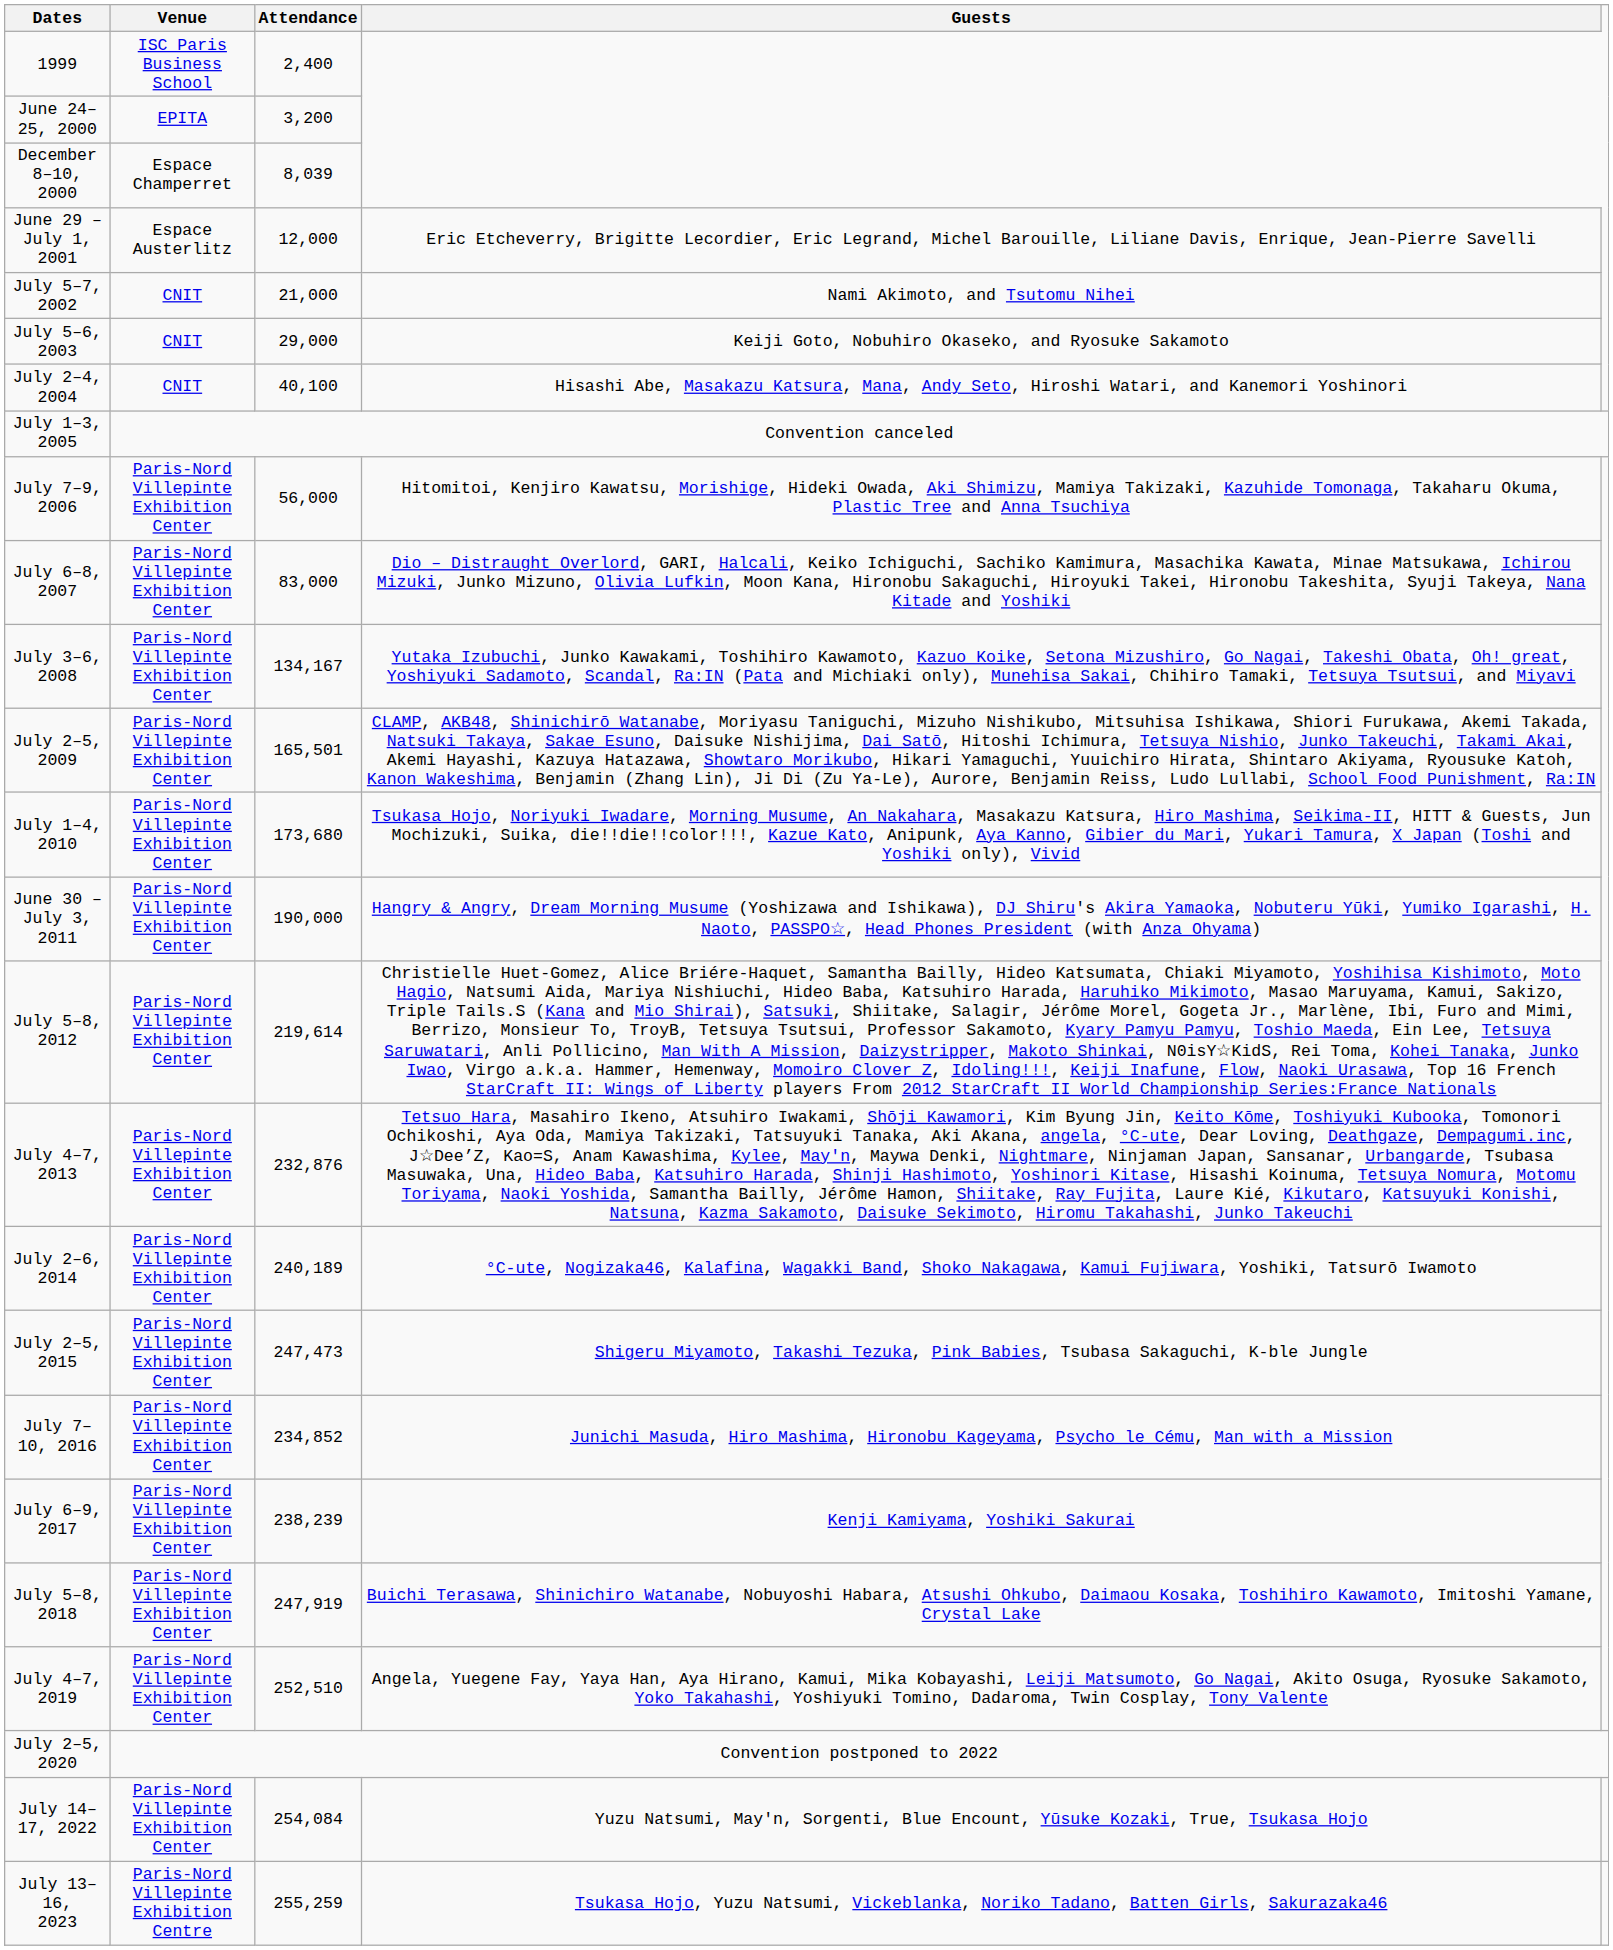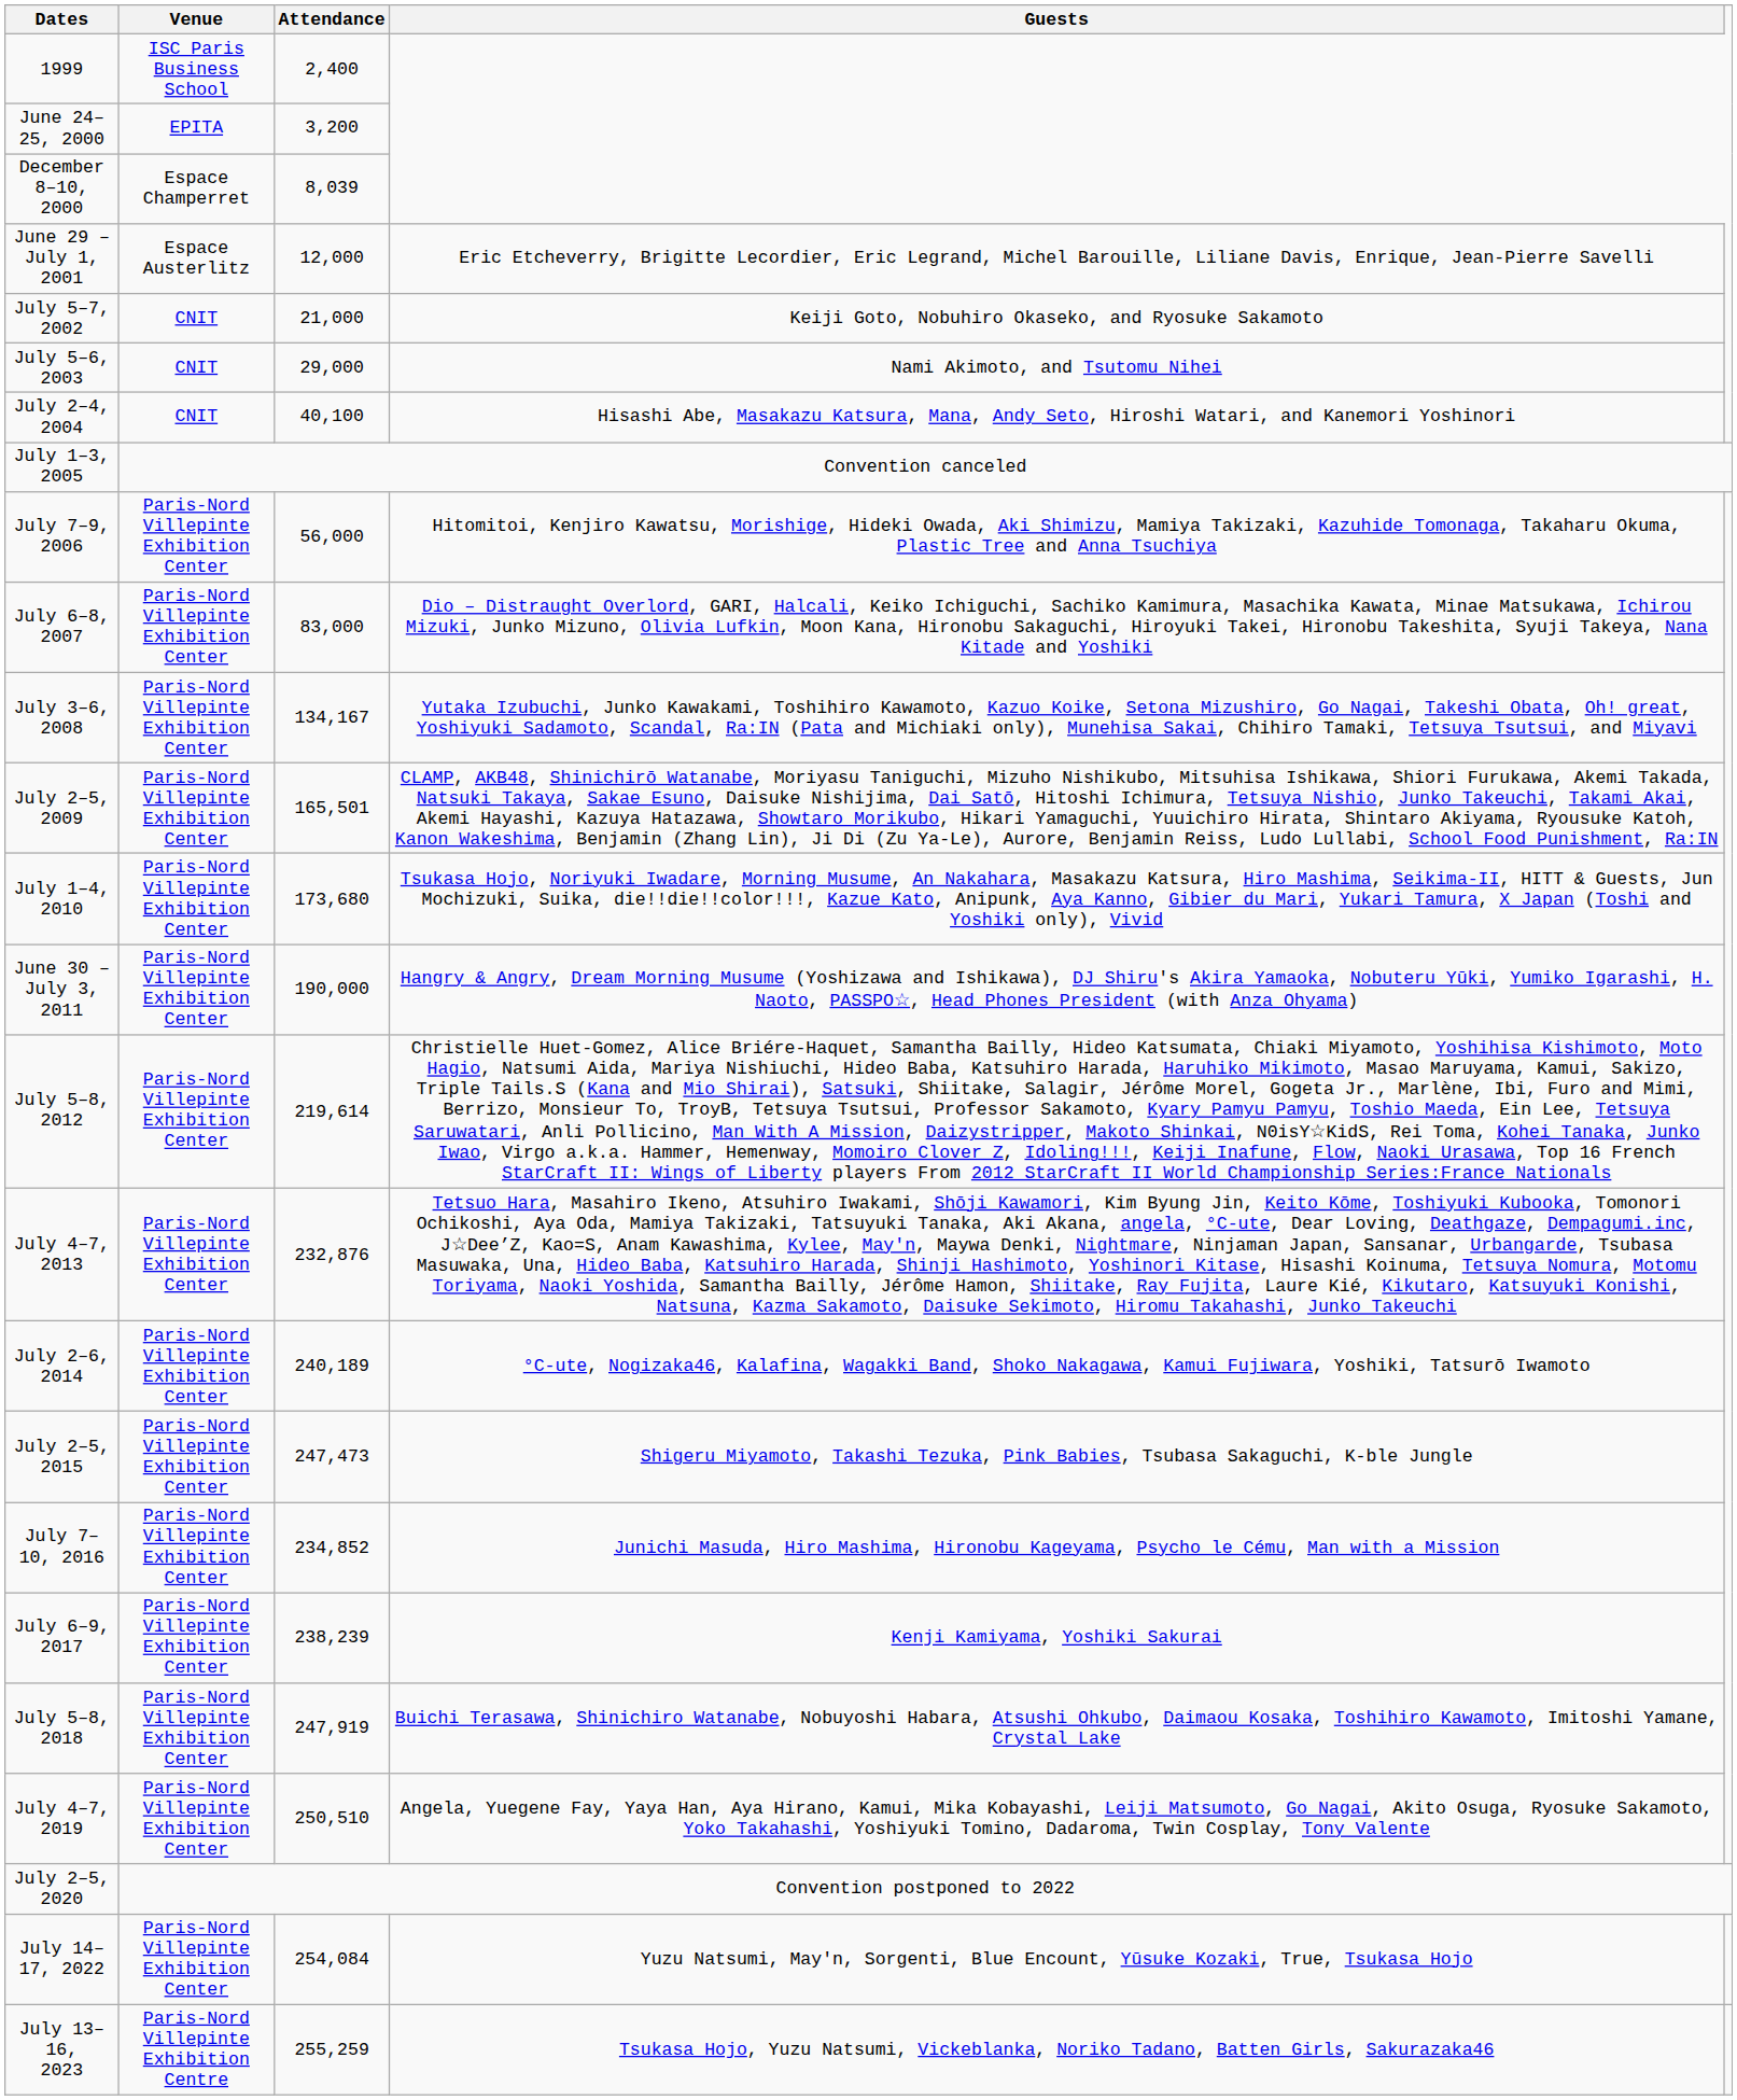July 5–7, 2002 | Guests: Nami Akimoto, and Tsutomu Nihei -> Keiji Goto, Nobuhiro Okaseko, and Ryosuke Sakamoto
July 5–6, 2003 | Guests: Keiji Goto, Nobuhiro Okaseko, and Ryosuke Sakamoto -> Nami Akimoto, and Tsutomu Nihei
July 4–7, 2019 | Attendance: 252,510 -> 250,510
